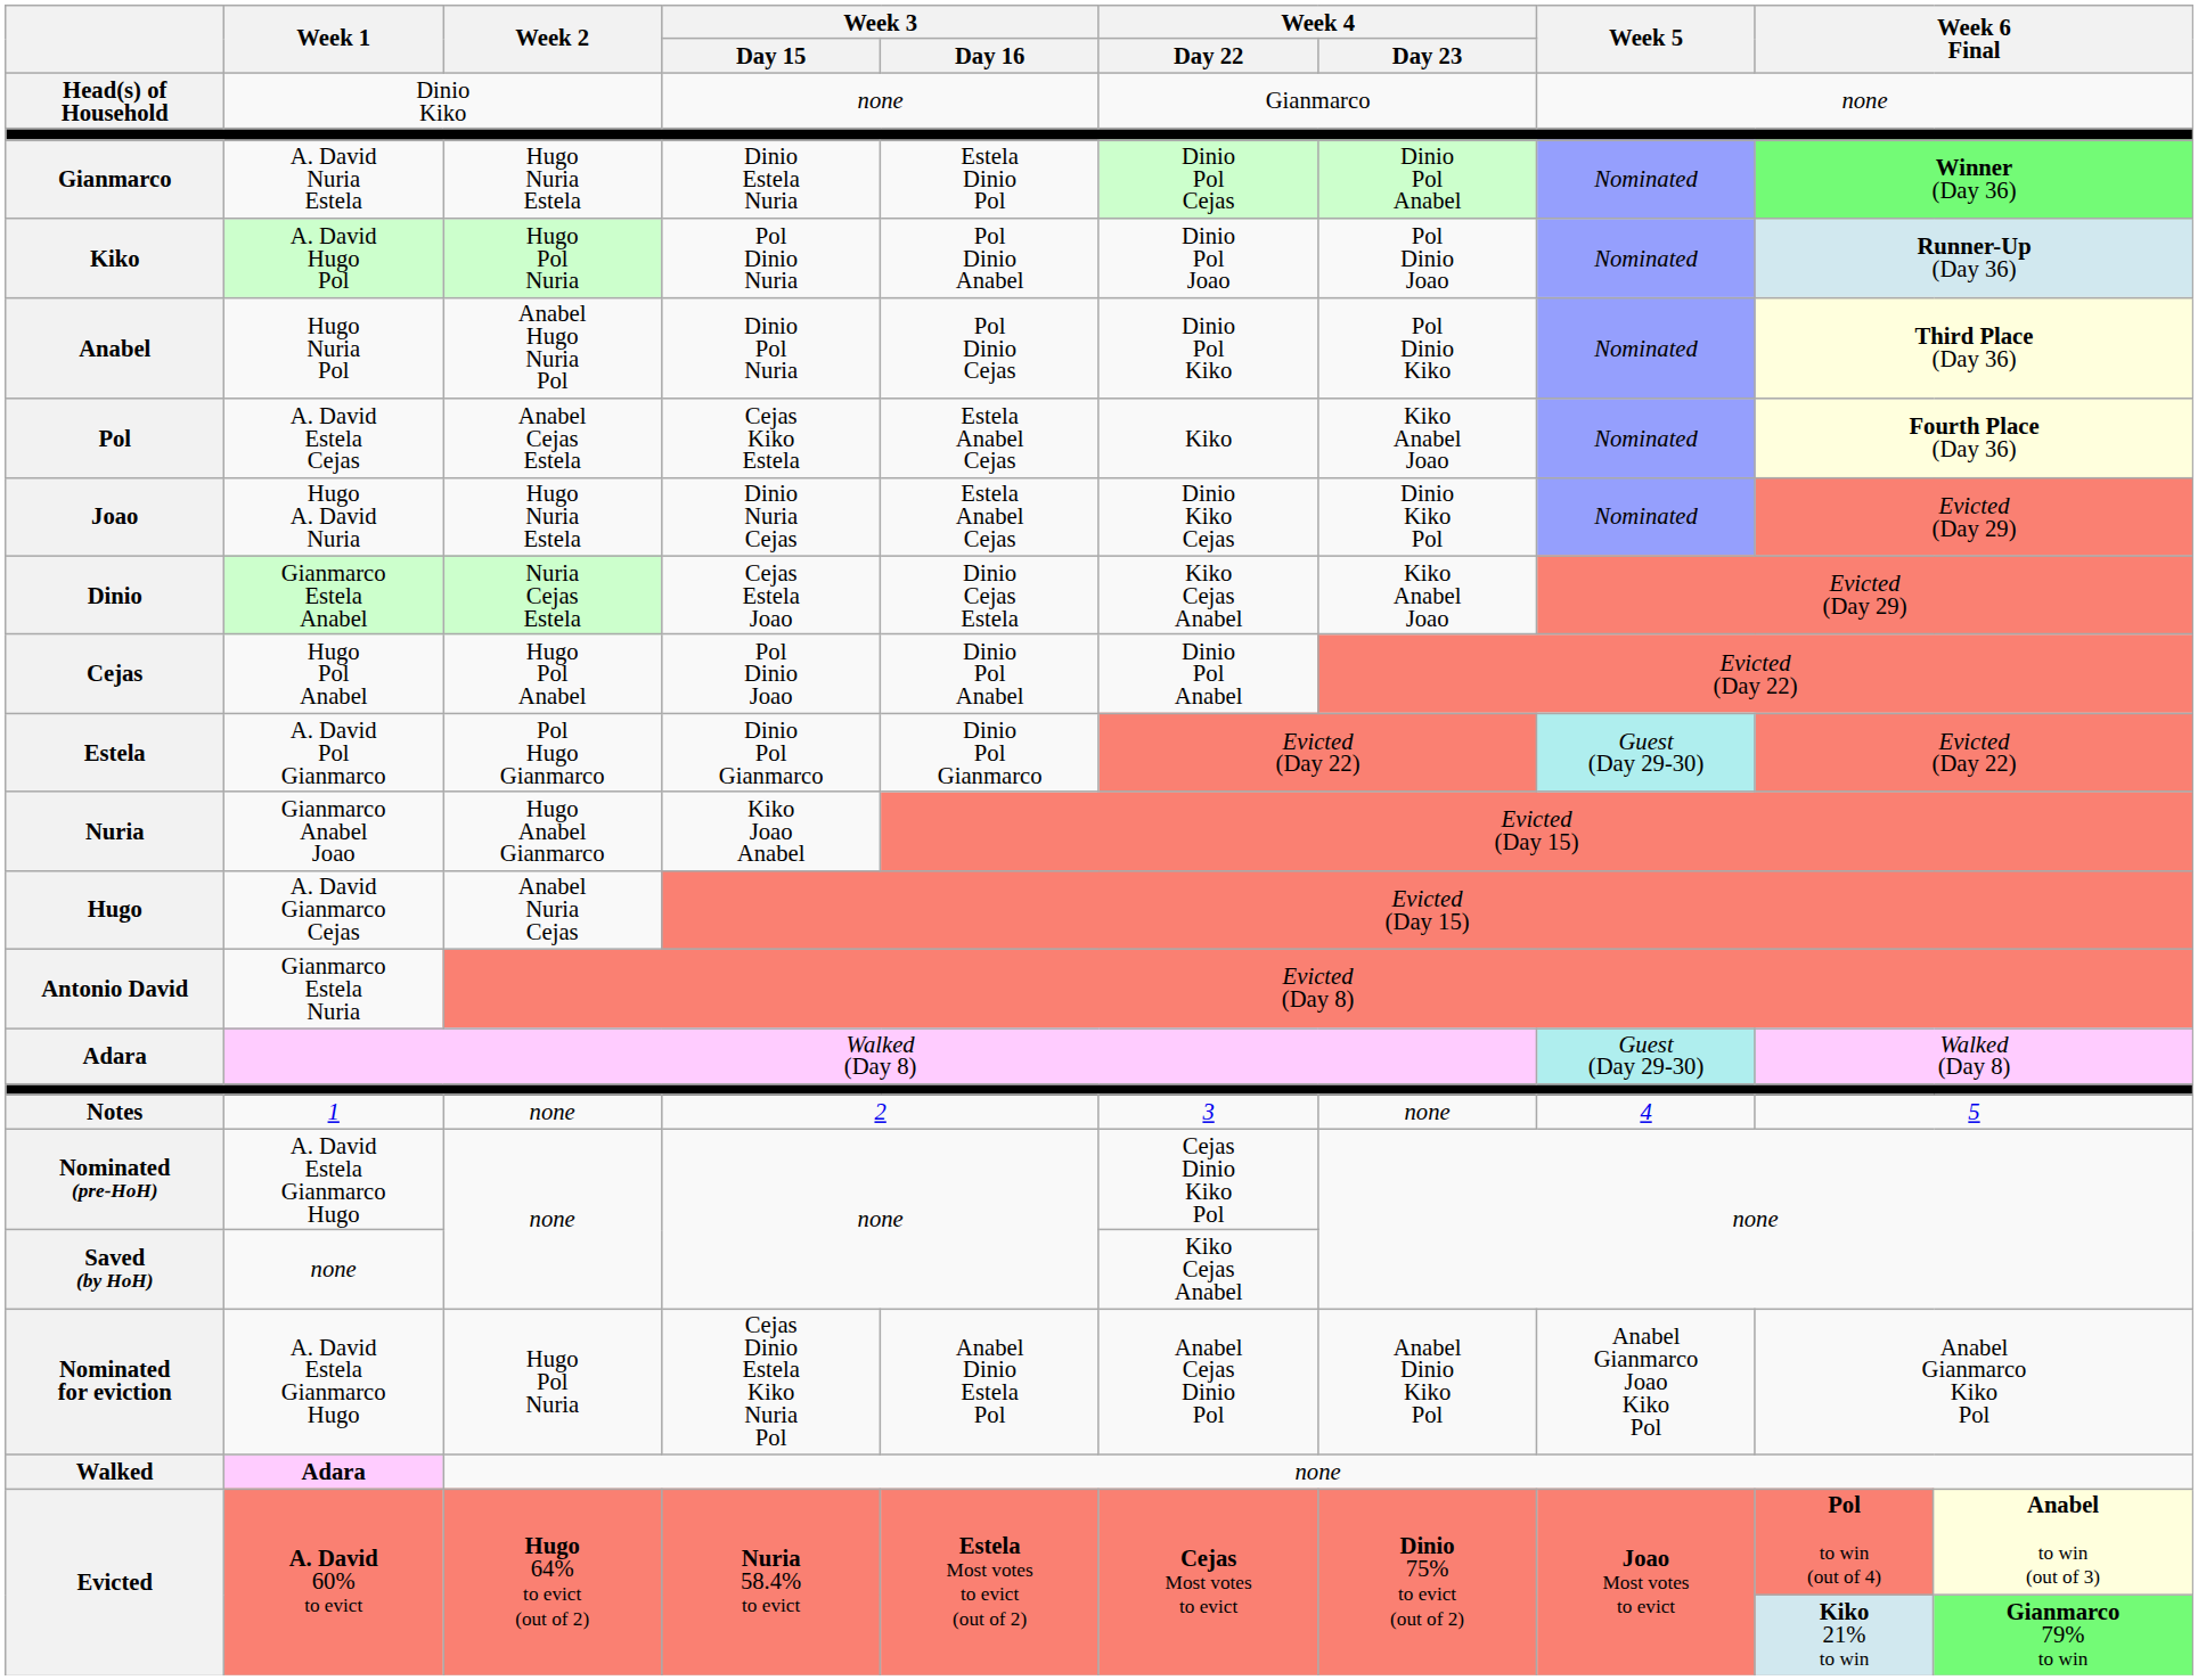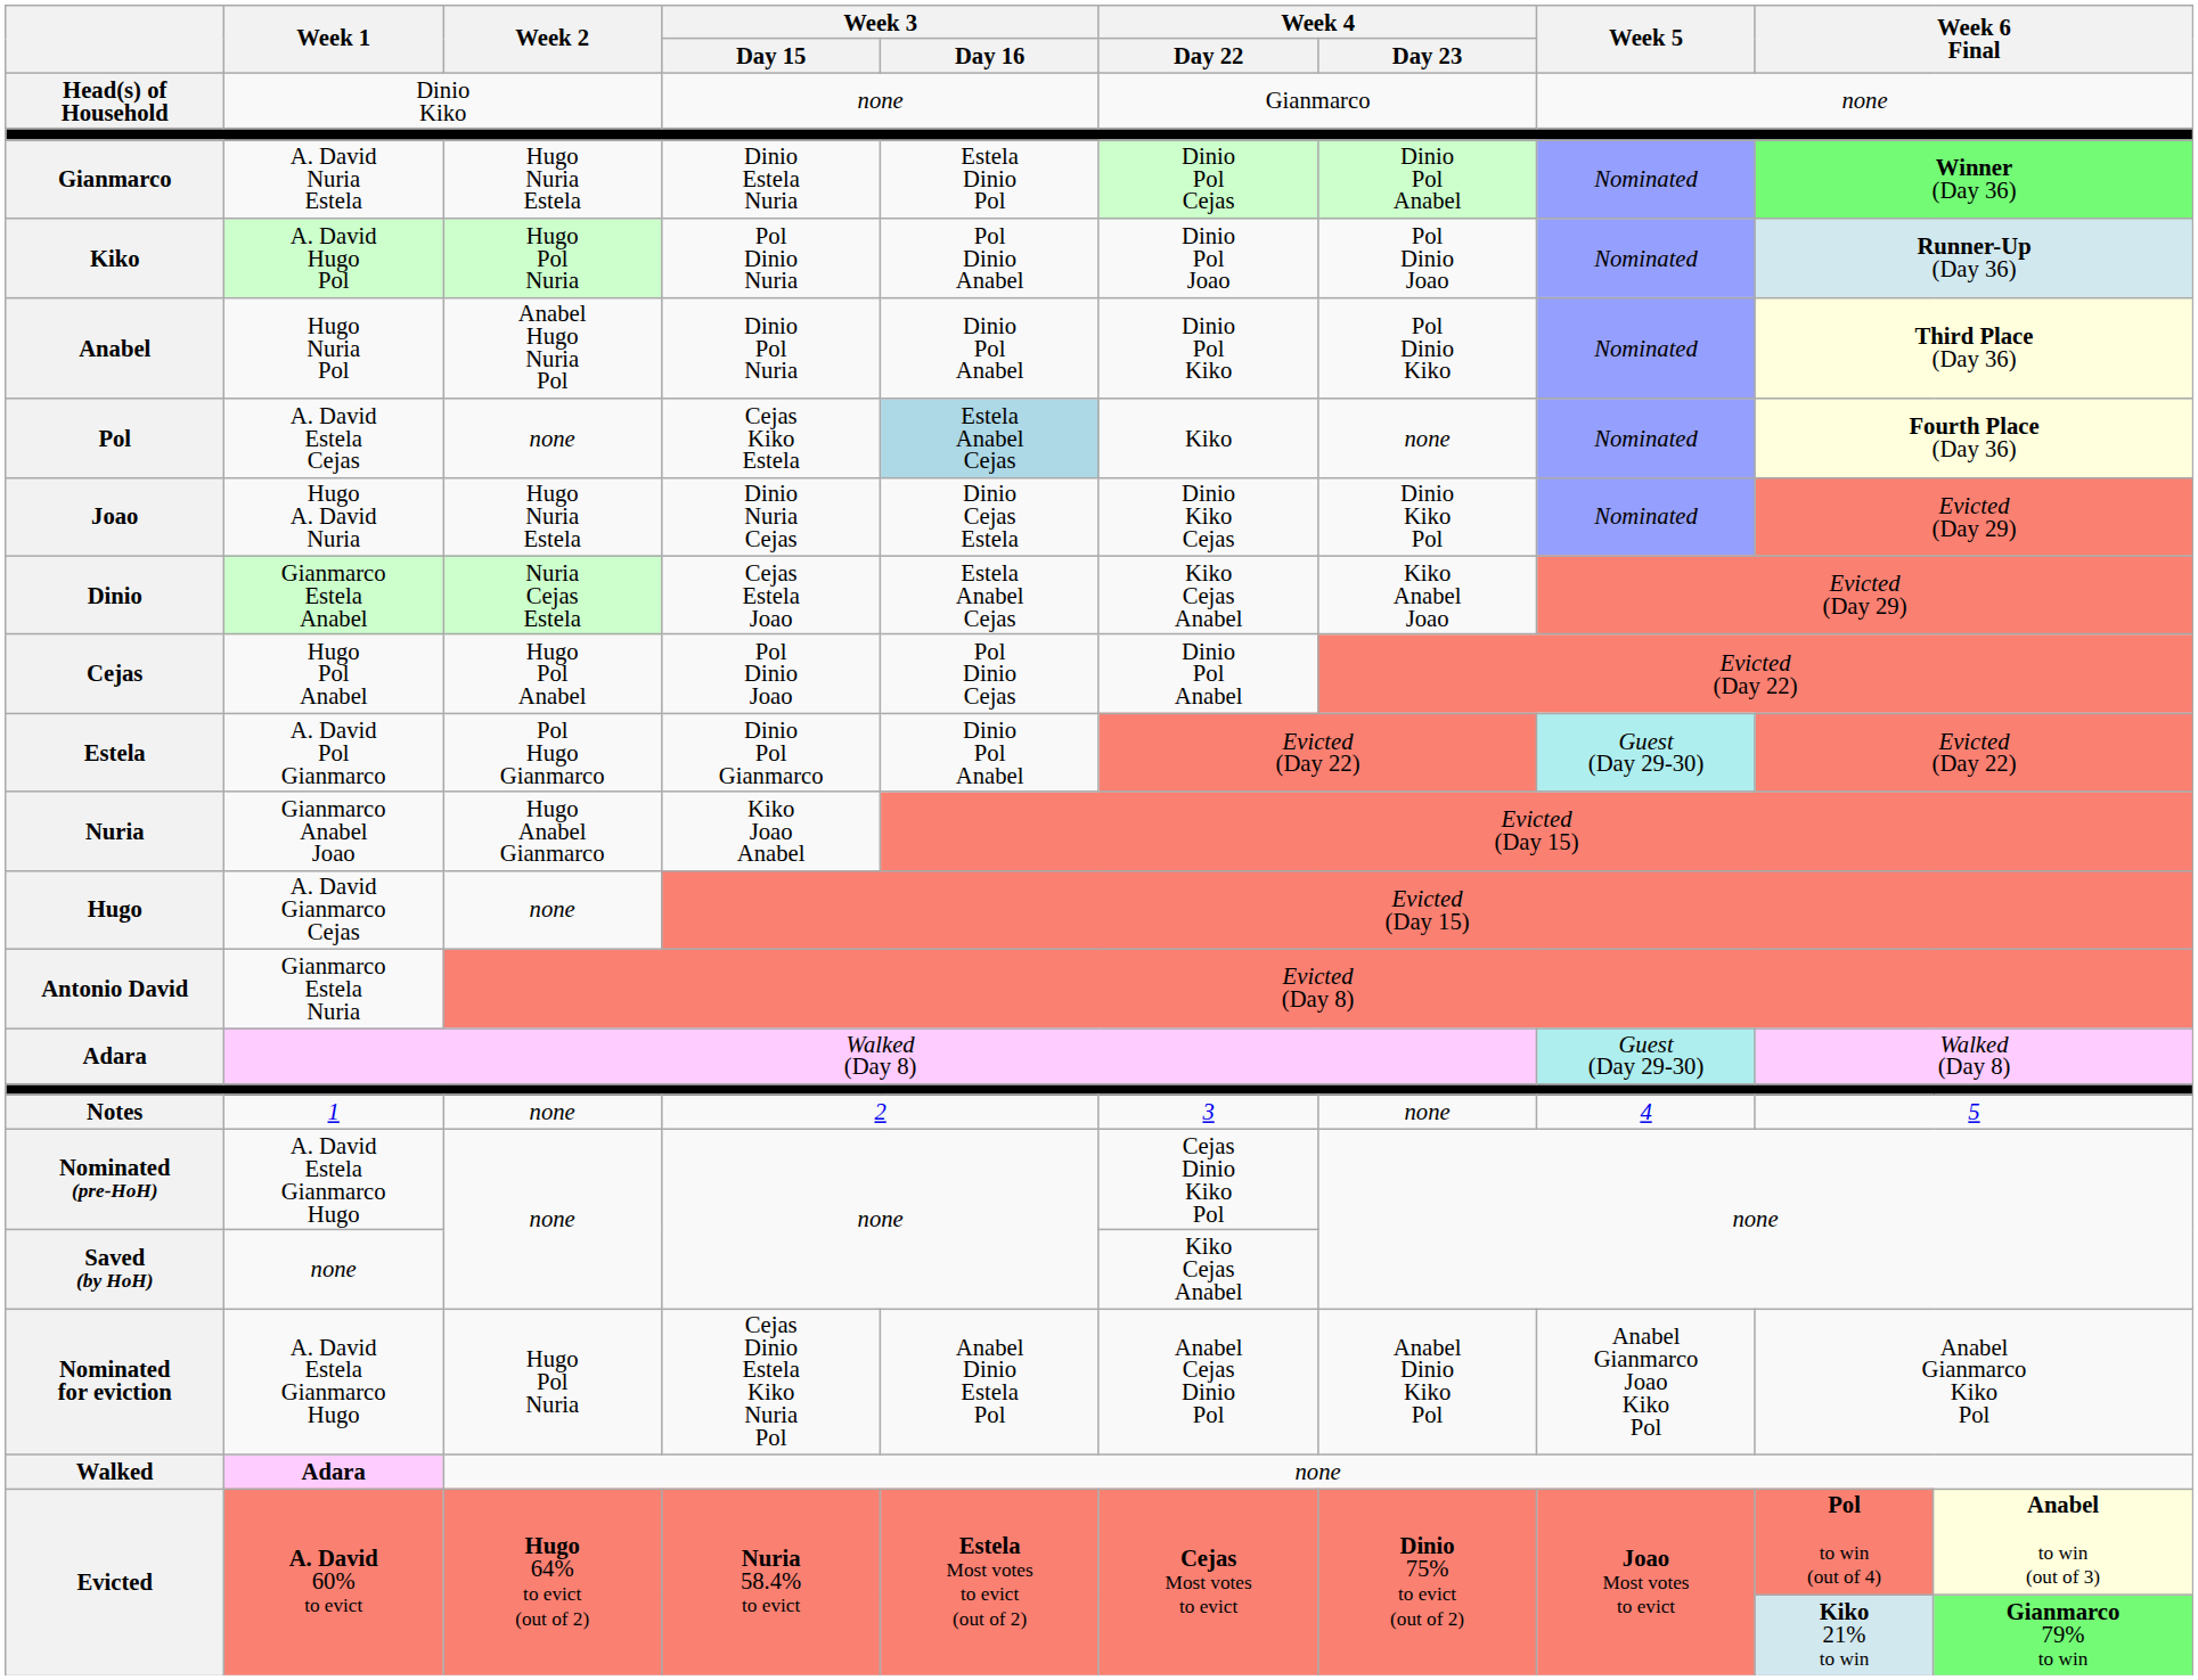Anabel | Week 3 / Day 16: Pol Dinio Cejas -> Dinio Pol Anabel
Pol | Week 2: Anabel Cejas Estela -> none
Pol | Week 3 / Day 16: no background -> lightblue background
Pol | Week 4 / Day 23: Kiko Anabel Joao -> none
Joao | Week 3 / Day 16: Estela Anabel Cejas -> Dinio Cejas Estela
Dinio | Week 3 / Day 16: Dinio Cejas Estela -> Estela Anabel Cejas
Cejas | Week 3 / Day 16: Dinio Pol Anabel -> Pol Dinio Cejas
Estela | Week 3 / Day 16: Dinio Pol Gianmarco -> Dinio Pol Anabel
Hugo | Week 2: Anabel Nuria Cejas -> none
